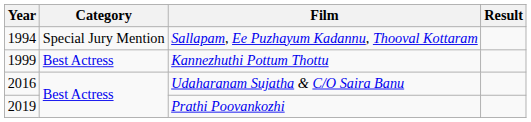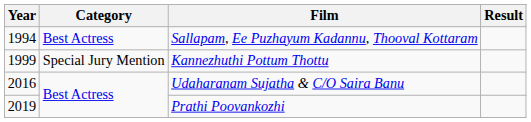Sallapam, Ee Puzhayum Kadannu, Thooval Kottaram | Category: Special Jury Mention -> Best Actress
Kannezhuthi Pottum Thottu | Category: Best Actress -> Special Jury Mention
